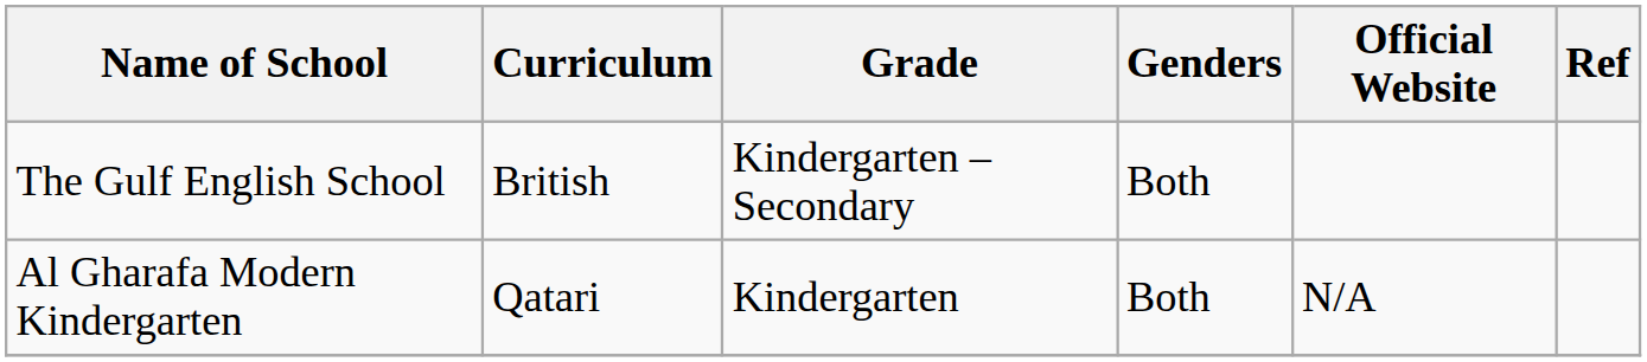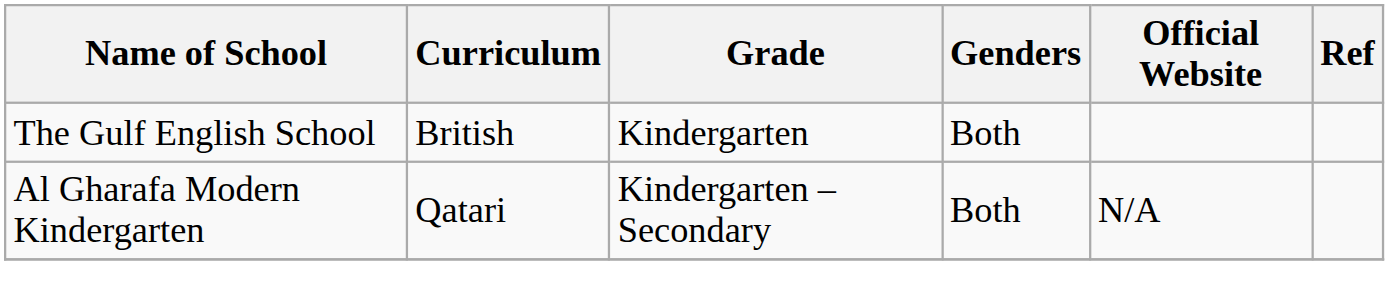The Gulf English School | Grade: Kindergarten – Secondary -> Kindergarten
Al Gharafa Modern Kindergarten | Grade: Kindergarten -> Kindergarten – Secondary
